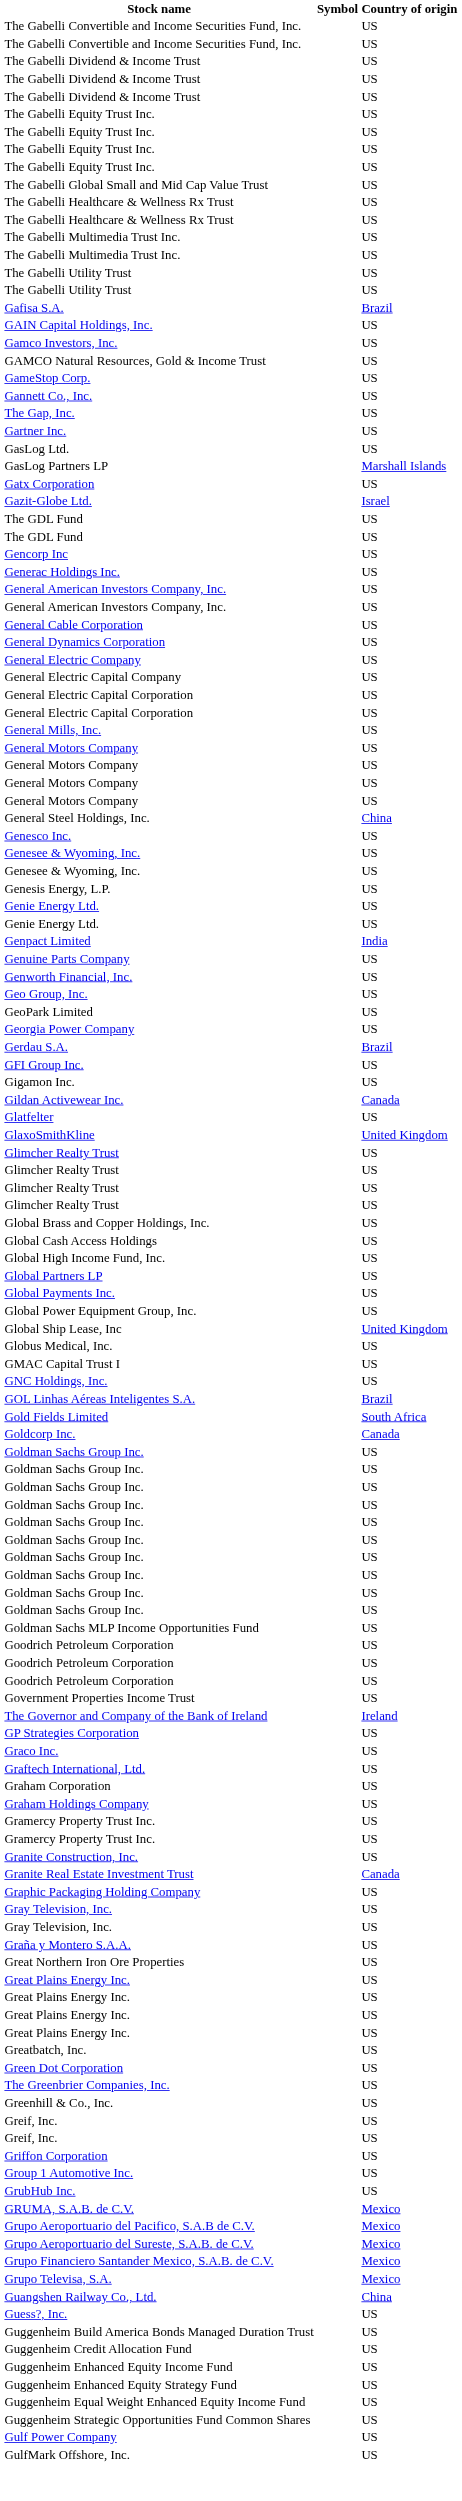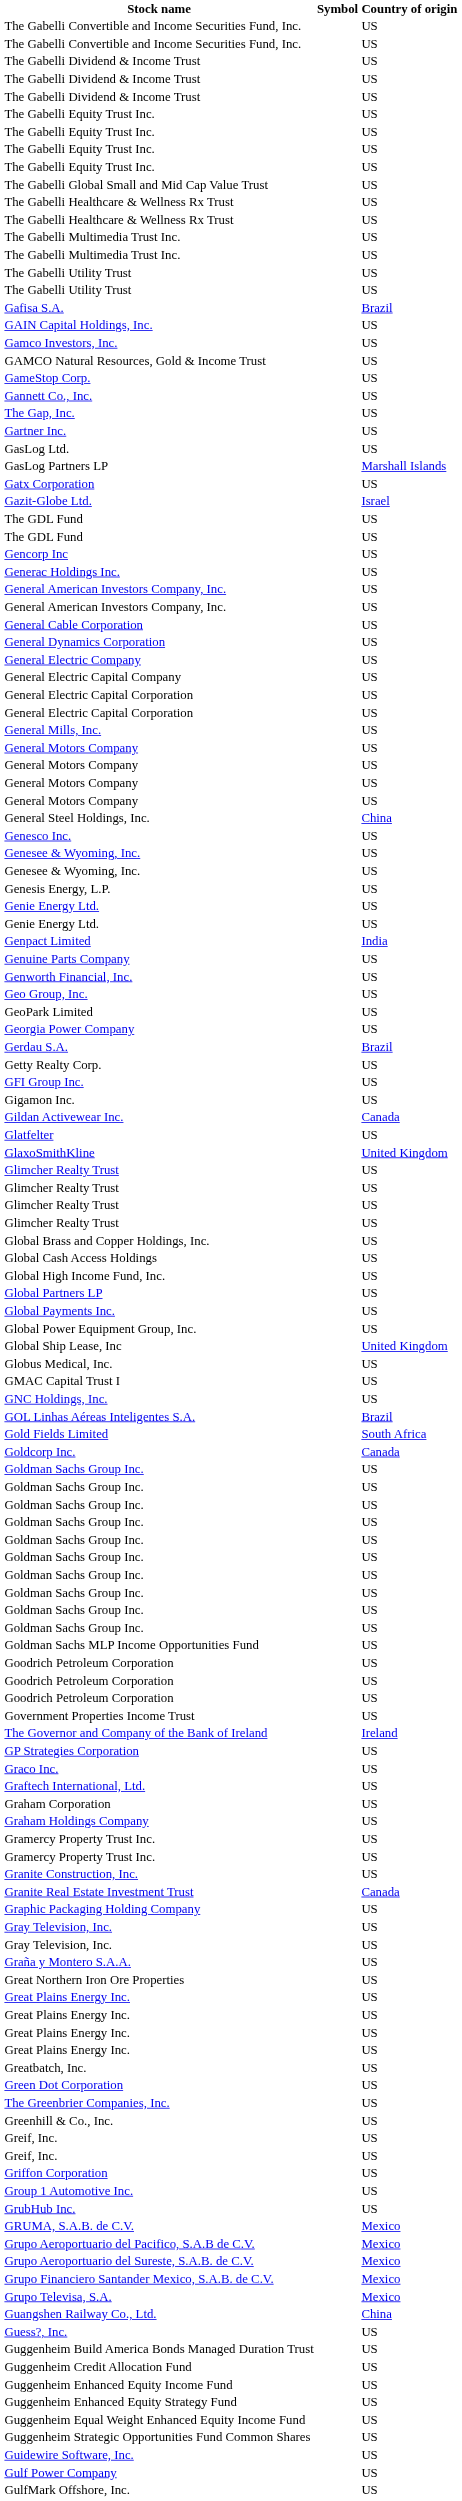+ row: Getty Realty Corp. | US
+ row: Guidewire Software, Inc. | US
